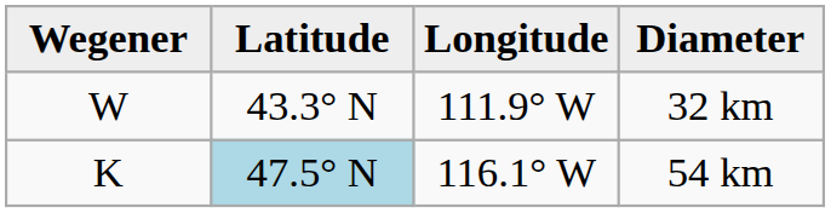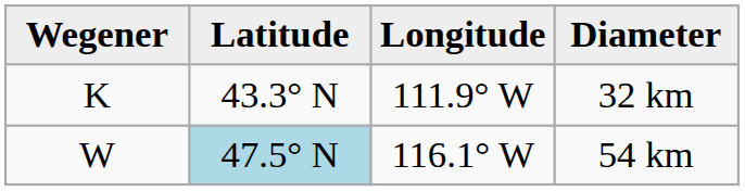32 km | Wegener: W -> K
54 km | Wegener: K -> W
